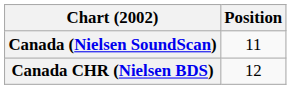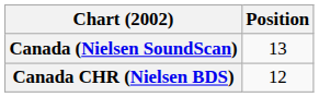Canada (Nielsen SoundScan) | Position: 11 -> 13
